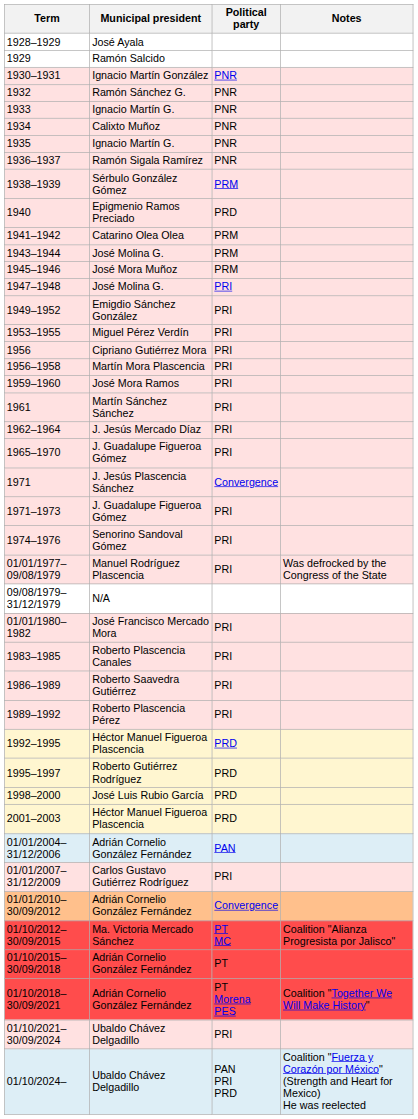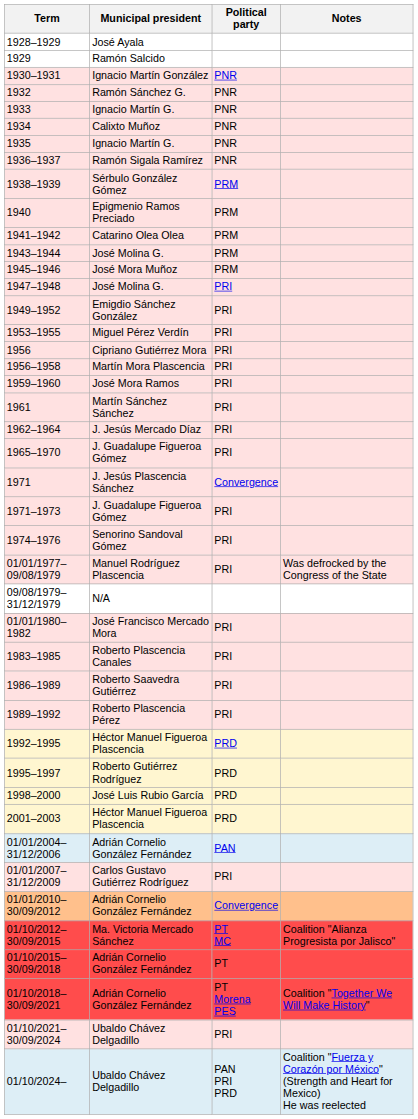1940 | Political party: PRD -> PRM
